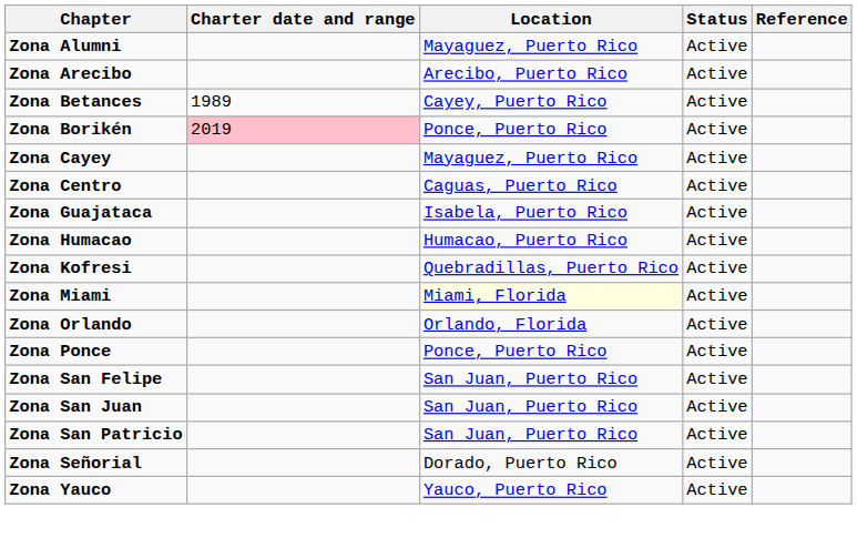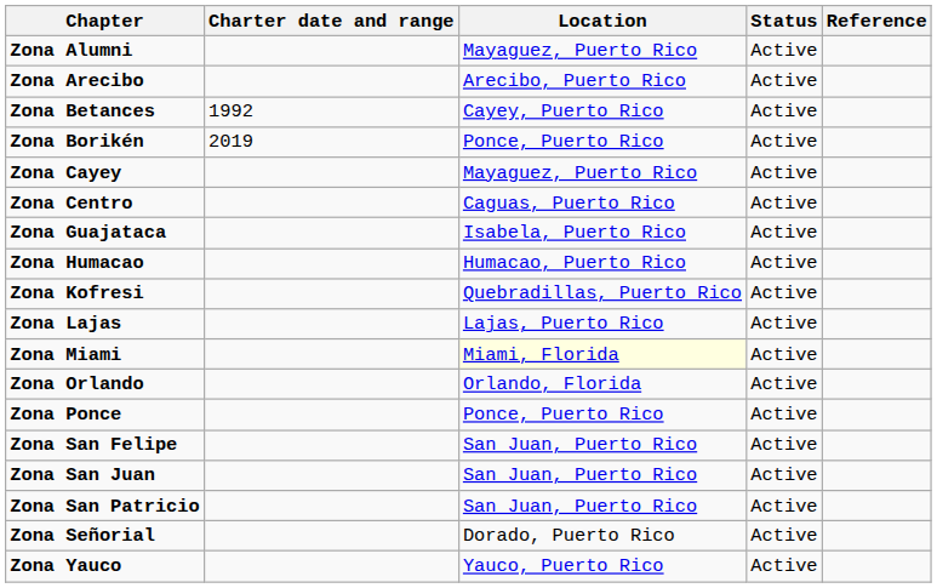Zona Betances | Charter date and range: 1989 -> 1992
Zona Borikén | Charter date and range: pink background -> no background
+ row: Zona Lajas | Lajas, Puerto Rico | Active
